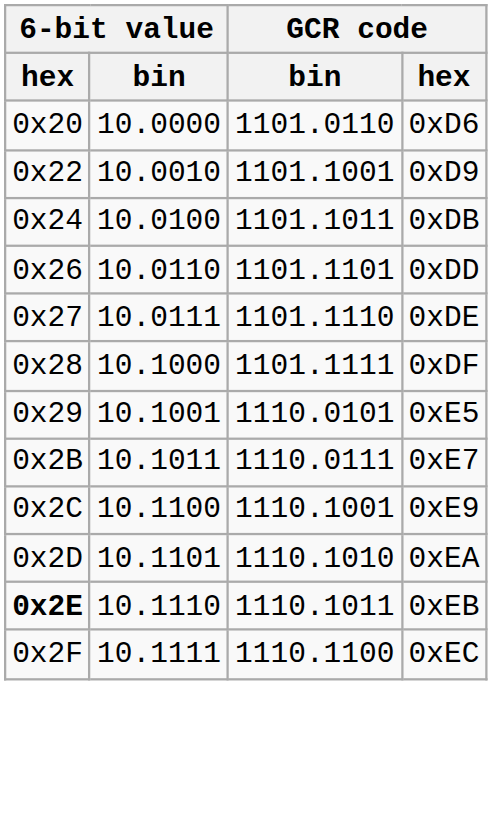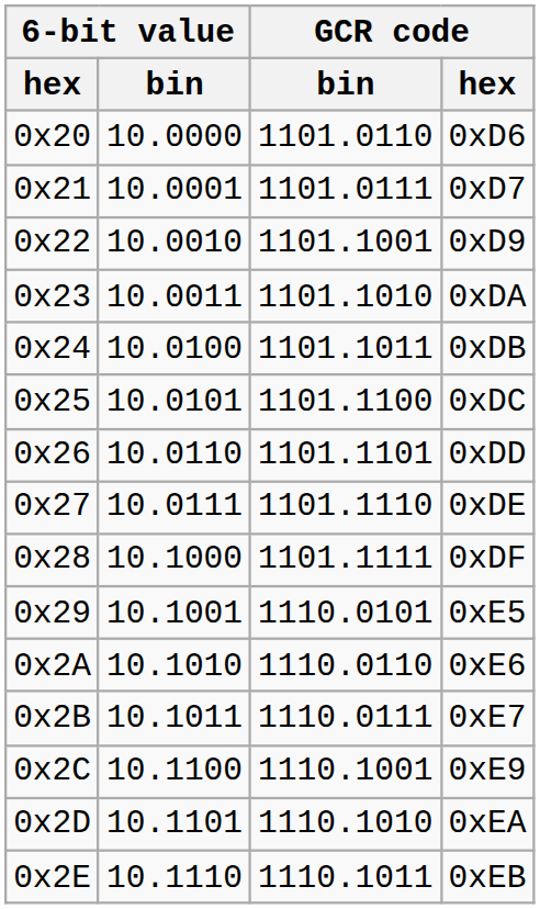+ row: 0x21 | 10.0001 | 1101.0111 | 0xD7
+ row: 0x23 | 10.0011 | 1101.1010 | 0xDA
+ row: 0x25 | 10.0101 | 1101.1100 | 0xDC
+ row: 0x2A | 10.1010 | 1110.0110 | 0xE6
0xEB | 6-bit value / hex: bold -> normal
- row: 0x2F | 10.1111 | 1110.1100 | 0xEC
